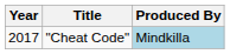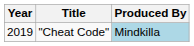"Cheat Code" | Year: 2017 -> 2019
